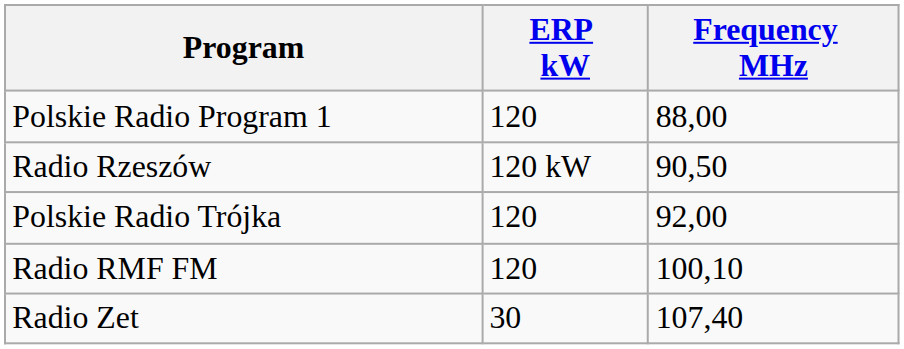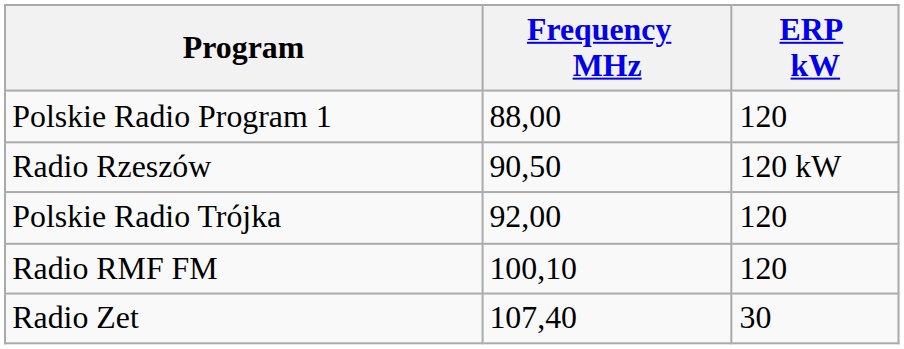columns swapped: Frequency MHz <-> ERP kW
